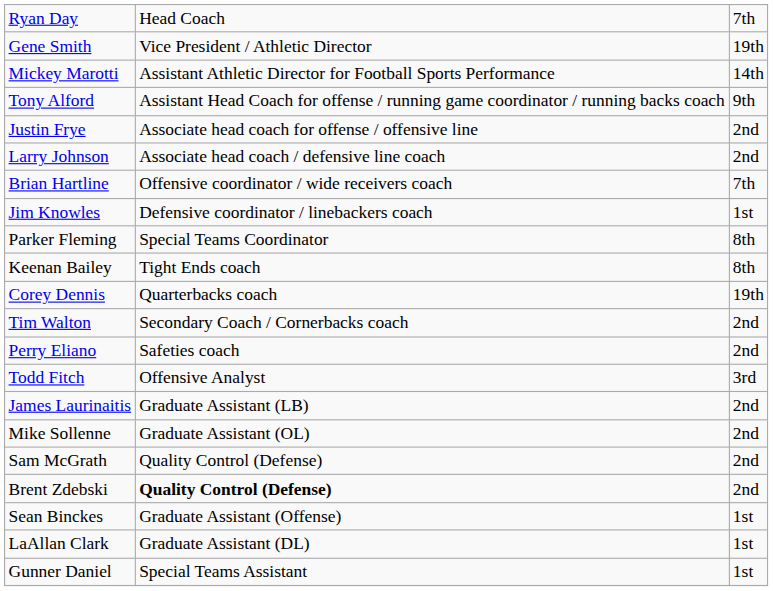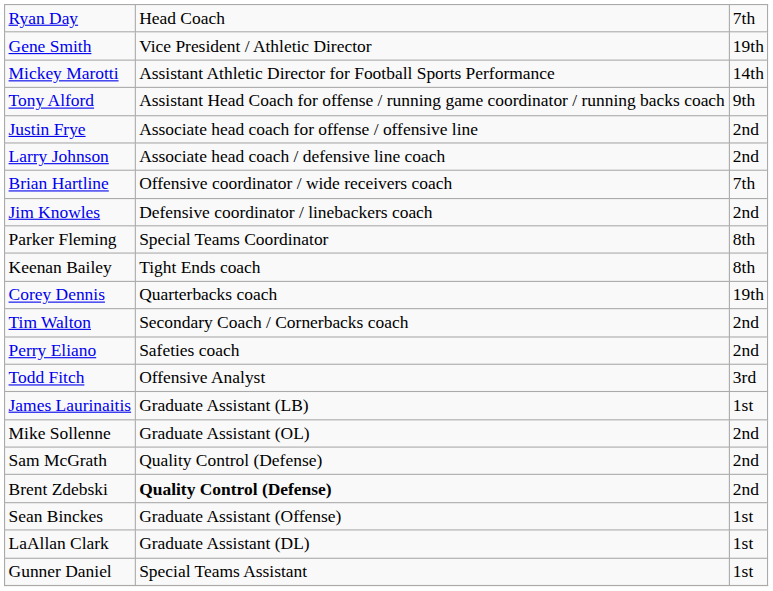Jim Knowles | column 3: 1st -> 2nd
James Laurinaitis | column 3: 2nd -> 1st
